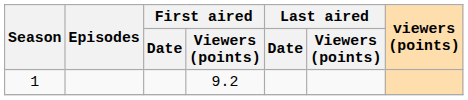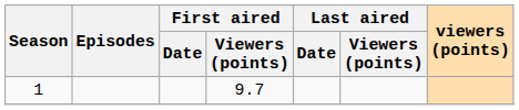1 | First aired / Viewers (points): 9.2 -> 9.7
